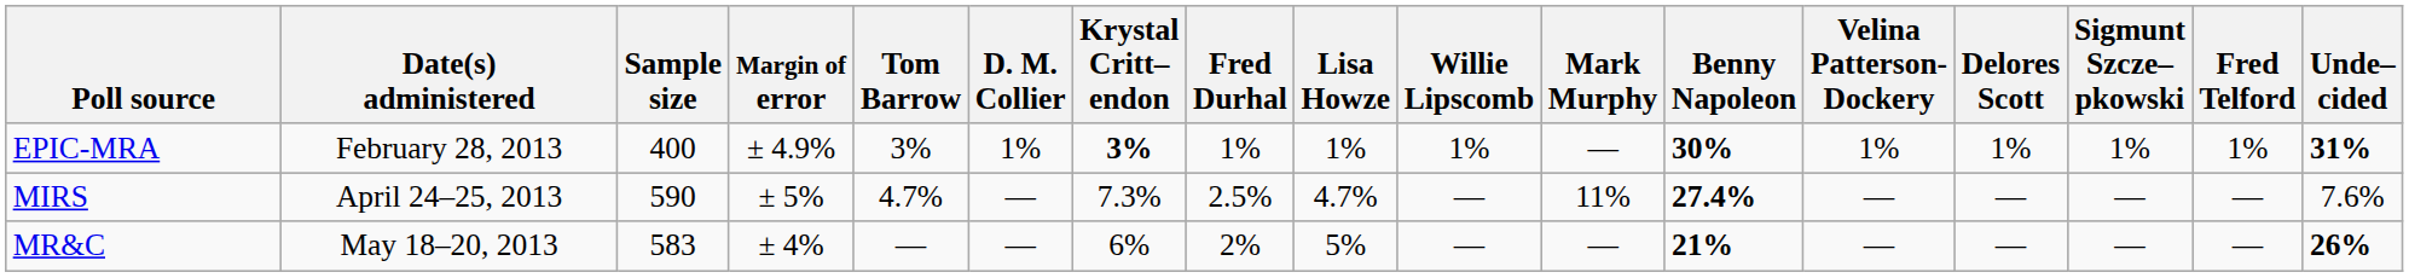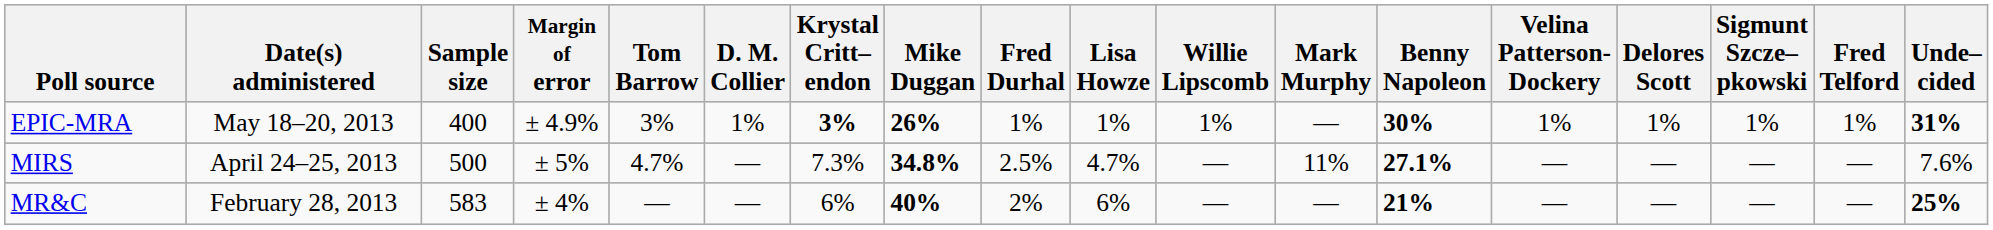+ column: Mike Duggan | 26% | 34.8% | 40%
EPIC-MRA | Date(s) administered: February 28, 2013 -> May 18–20, 2013
MIRS | Sample size: 590 -> 500
MIRS | Benny Napoleon: 27.4% -> 27.1%
MR&C | Date(s) administered: May 18–20, 2013 -> February 28, 2013
MR&C | Lisa Howze: 5% -> 6%
MR&C | Unde– cided: 26% -> 25%
